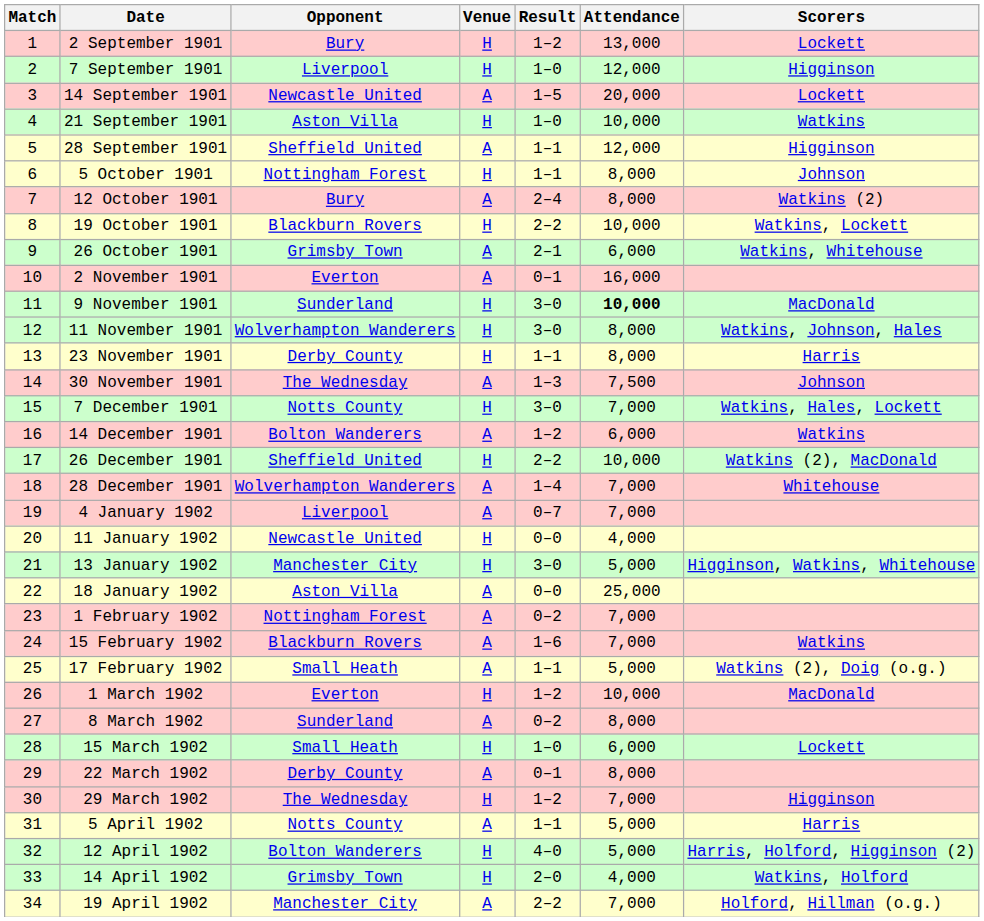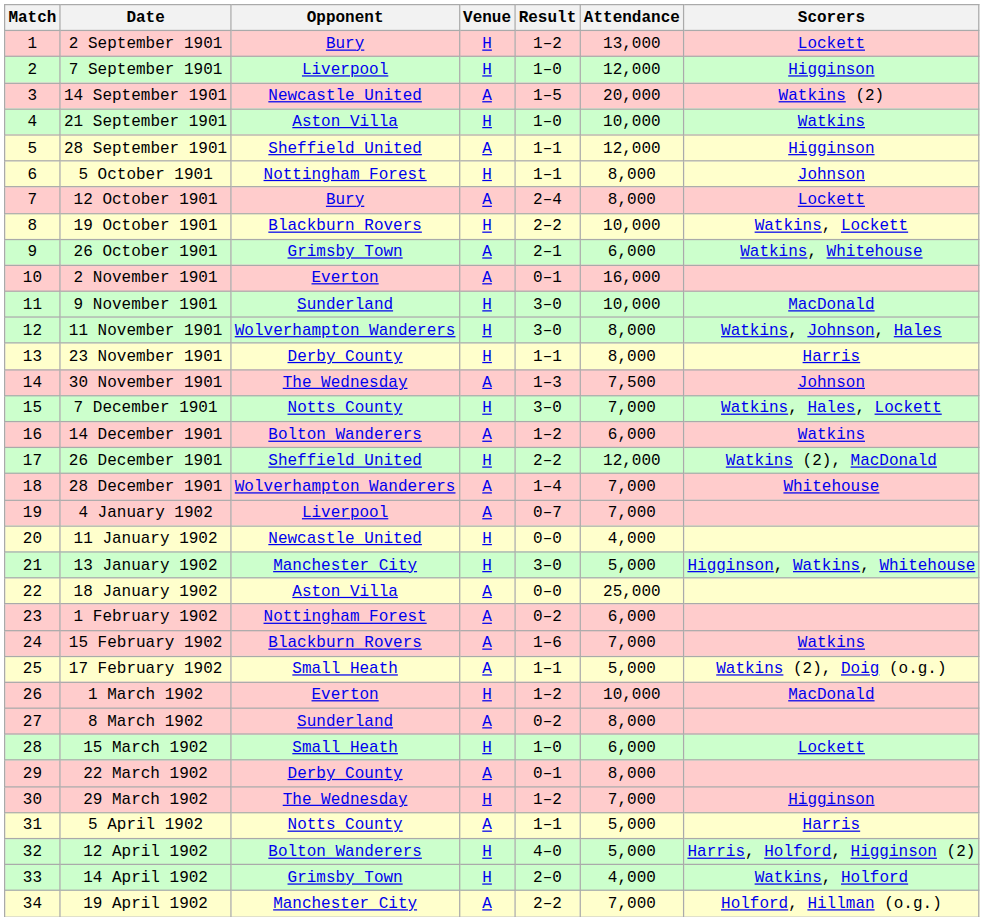14 September 1901 | Scorers: Lockett -> Watkins (2)
12 October 1901 | Scorers: Watkins (2) -> Lockett
9 November 1901 | Attendance: bold -> normal
26 December 1901 | Attendance: 10,000 -> 12,000
1 February 1902 | Attendance: 7,000 -> 6,000
